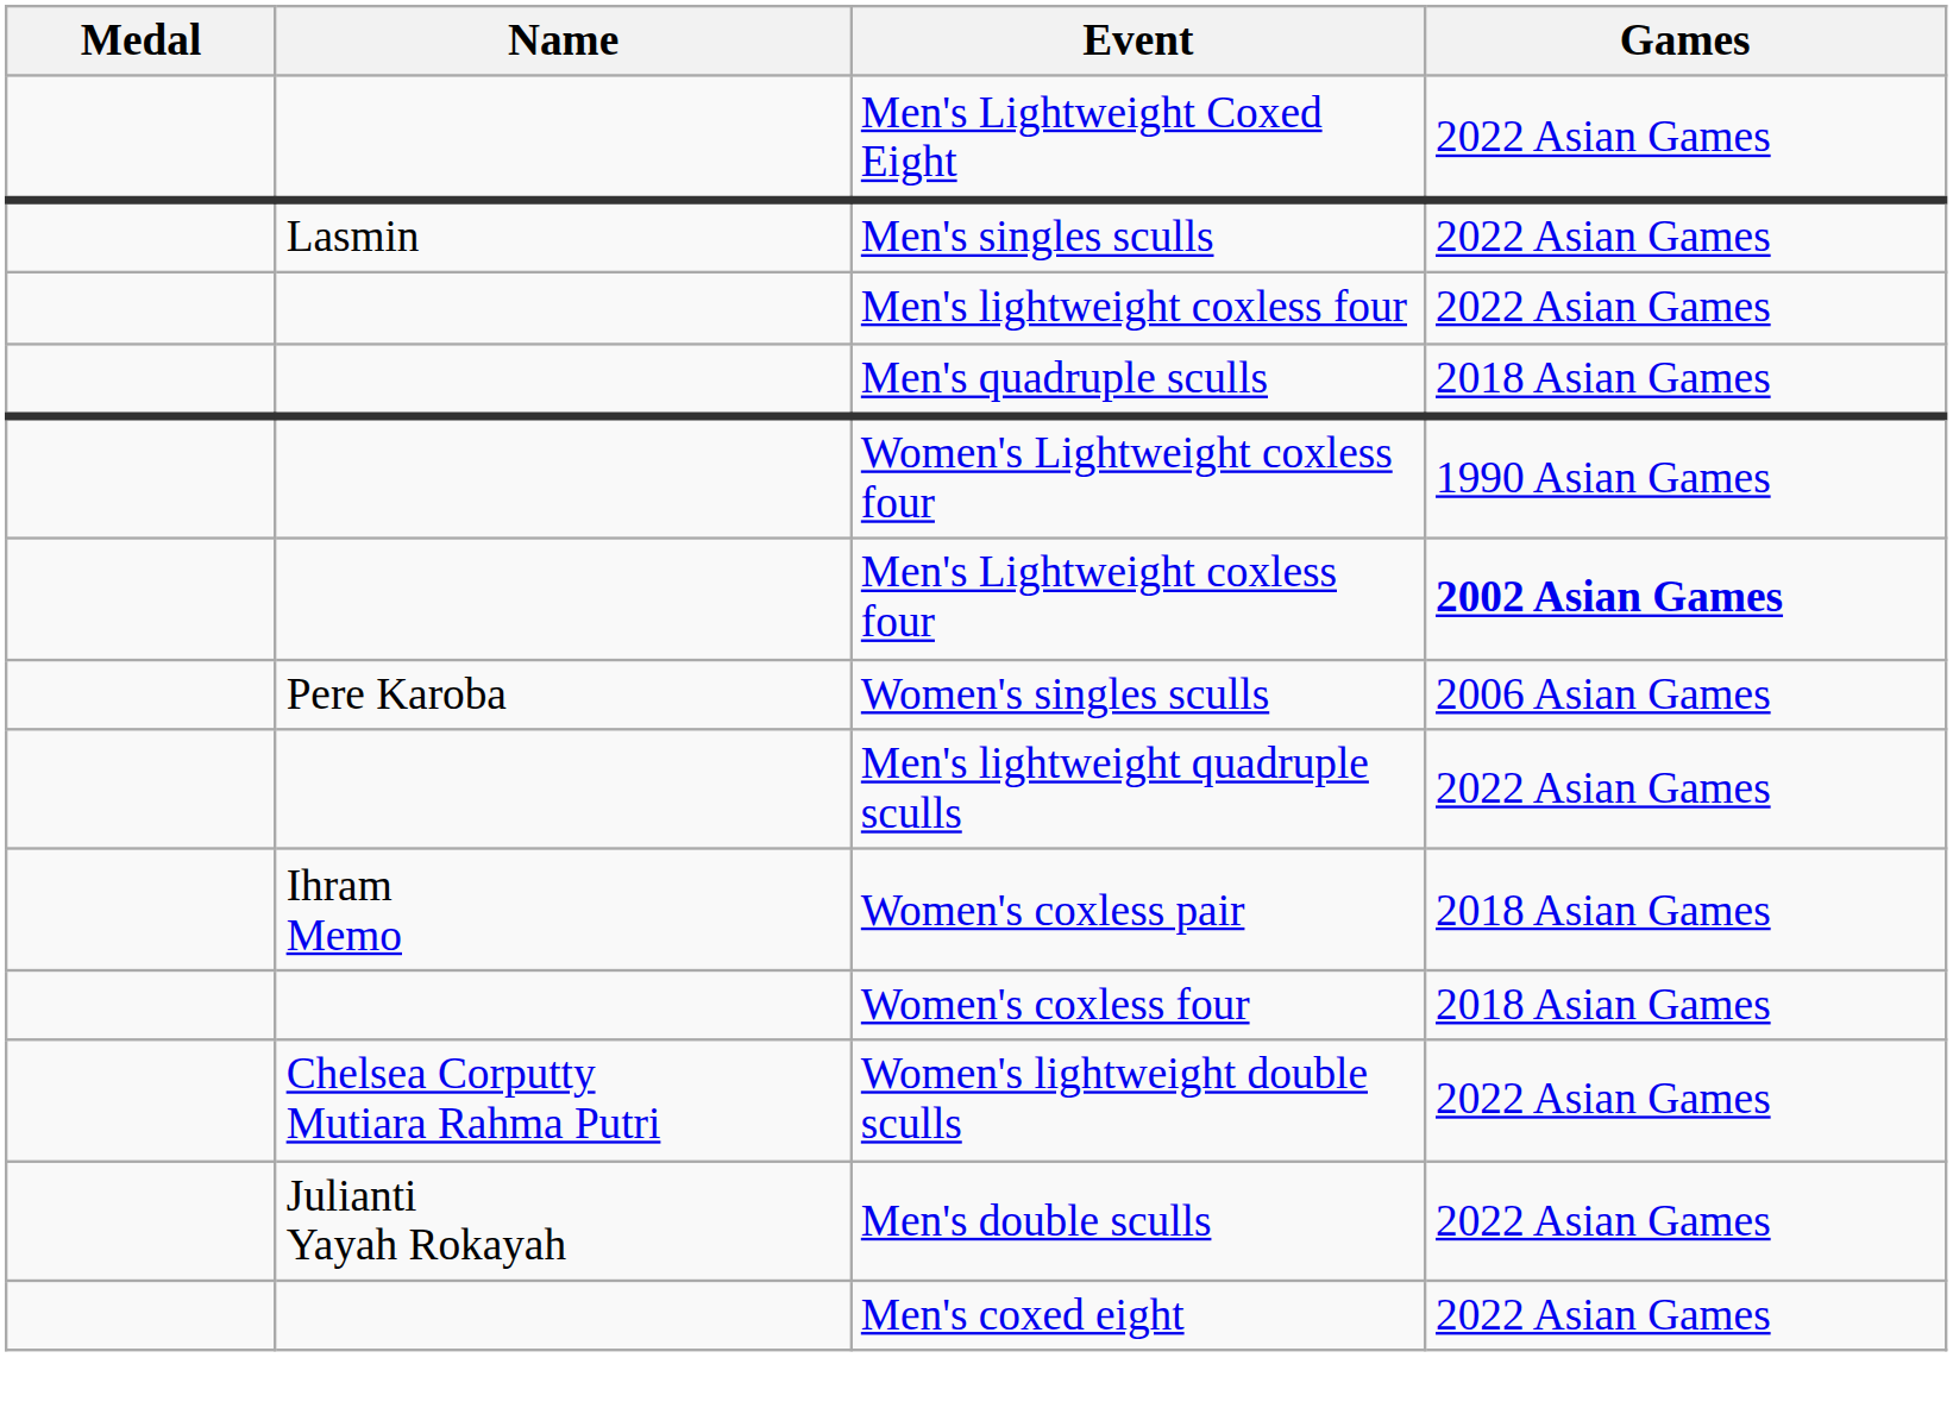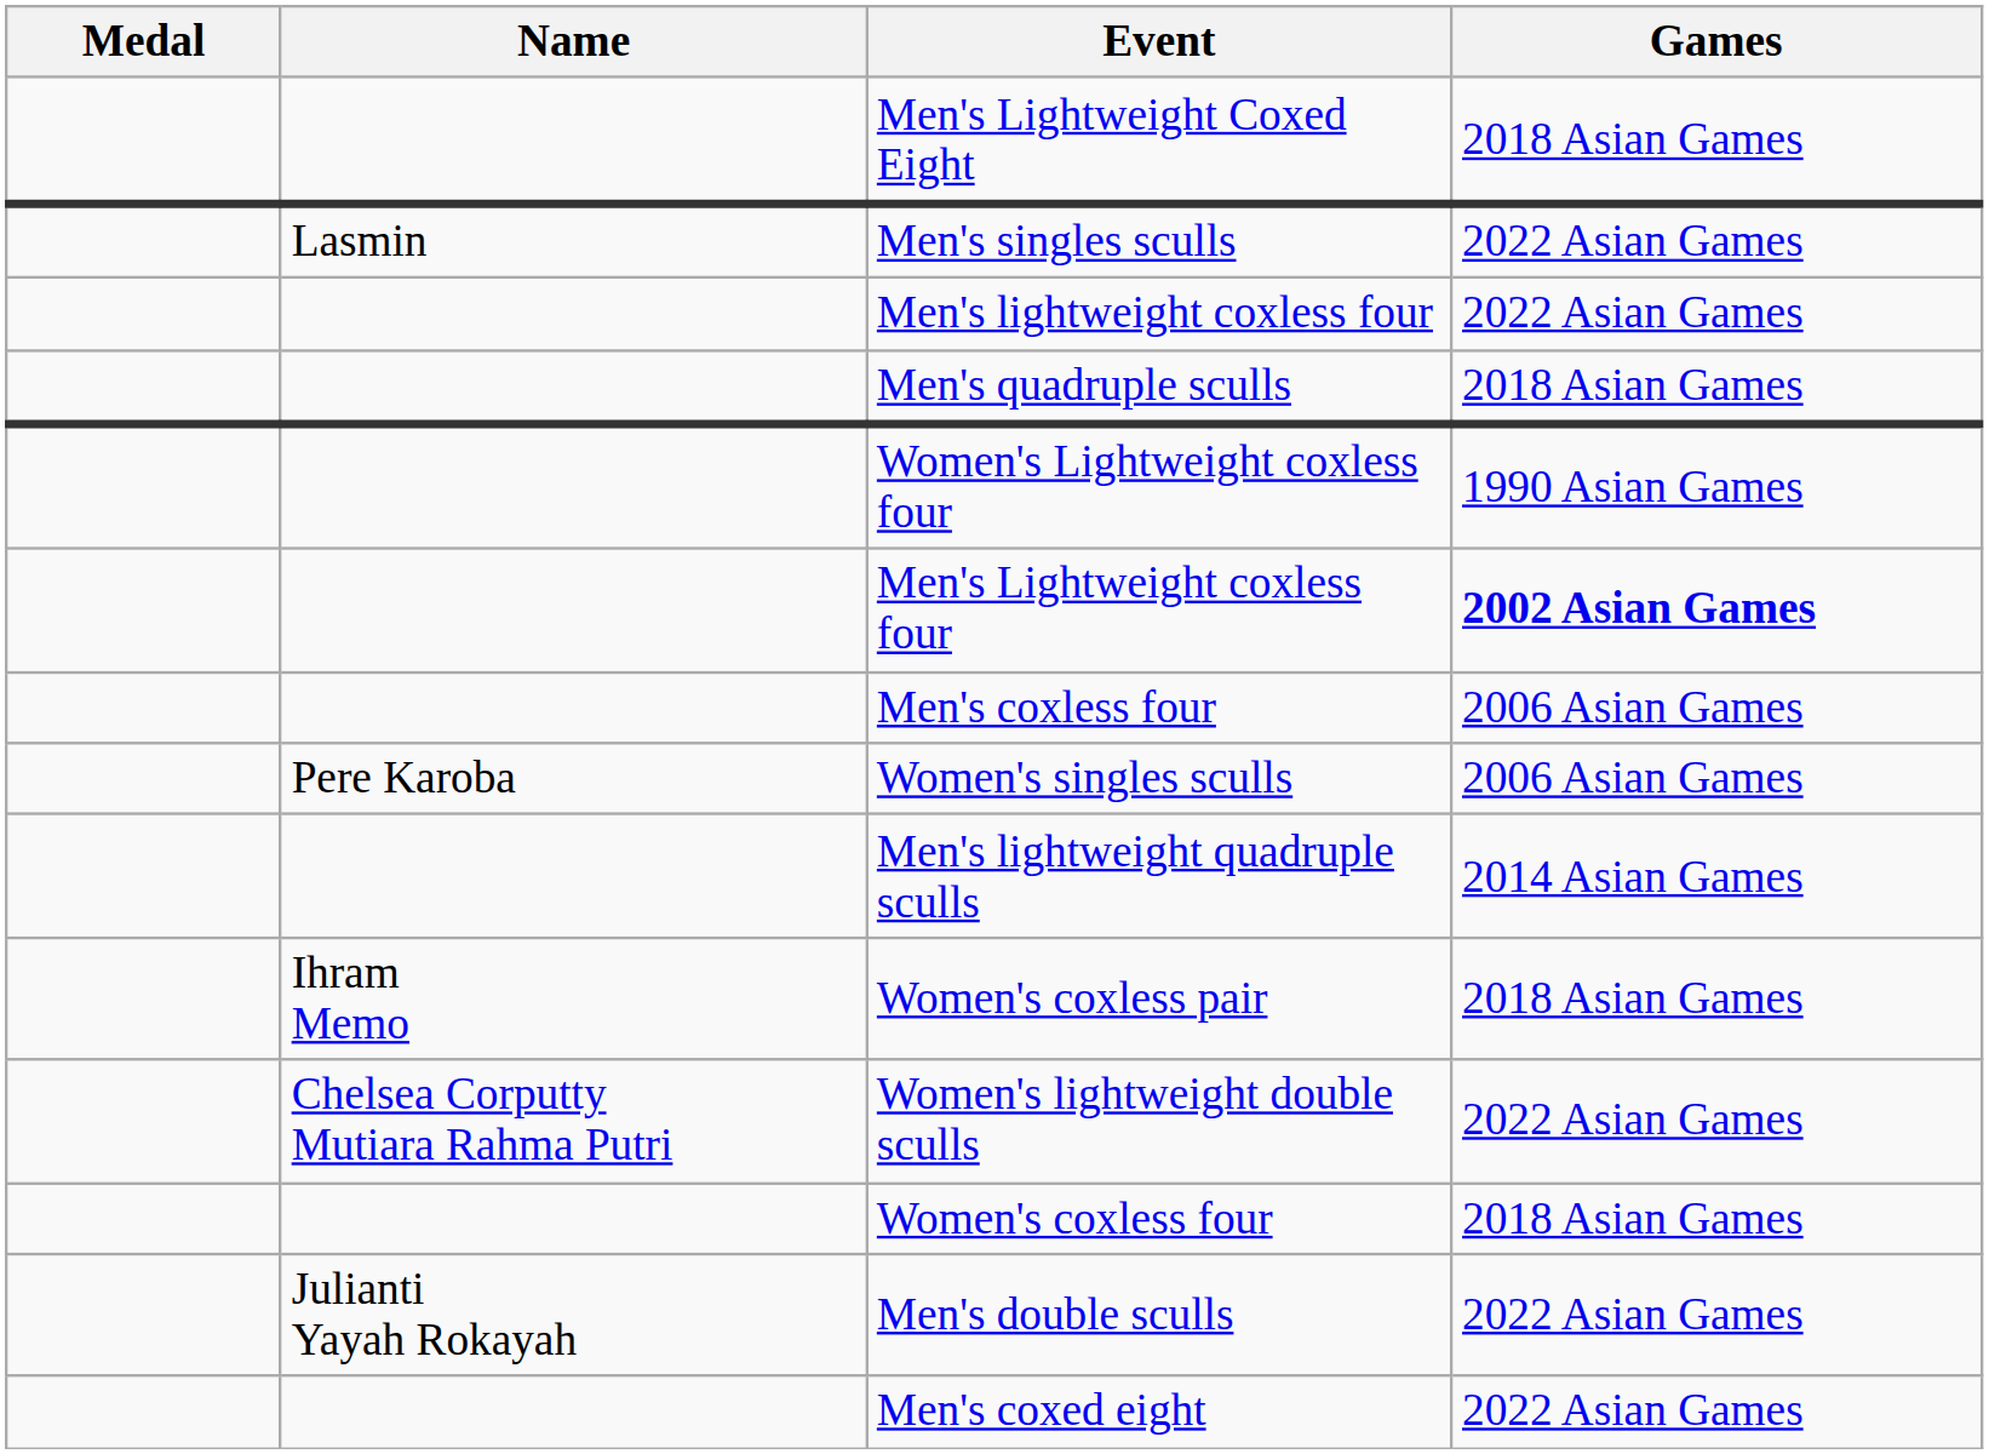Men's Lightweight Coxed Eight | Games: 2022 Asian Games -> 2018 Asian Games
+ row: Men's coxless four | 2006 Asian Games
Men's lightweight quadruple sculls | Games: 2022 Asian Games -> 2014 Asian Games
rows swapped: Women's coxless four <-> Women's lightweight double sculls
